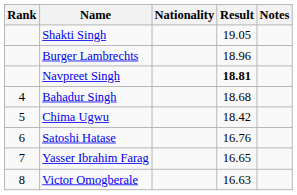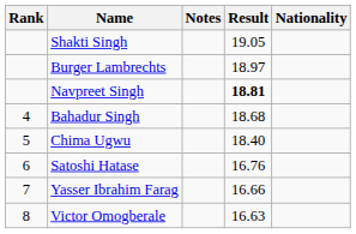columns swapped: Nationality <-> Notes
Burger Lambrechts | Result: 18.96 -> 18.97
Chima Ugwu | Result: 18.42 -> 18.40
Yasser Ibrahim Farag | Result: 16.65 -> 16.66
